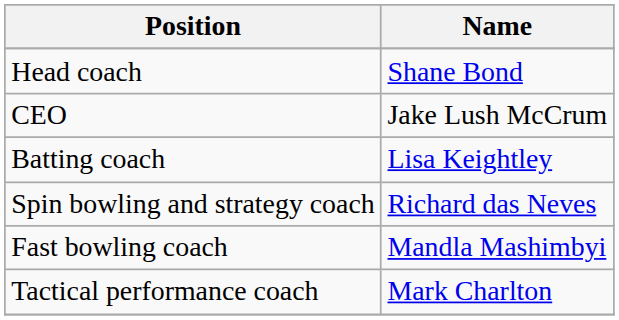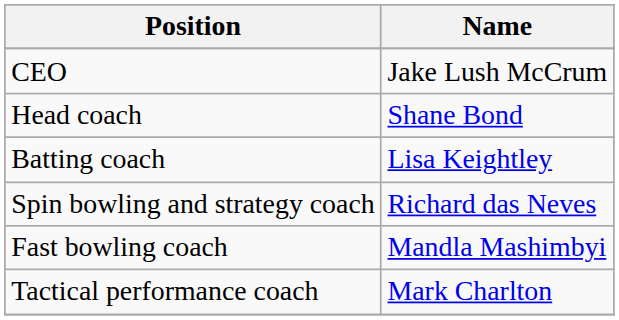rows swapped: CEO <-> Head coach
